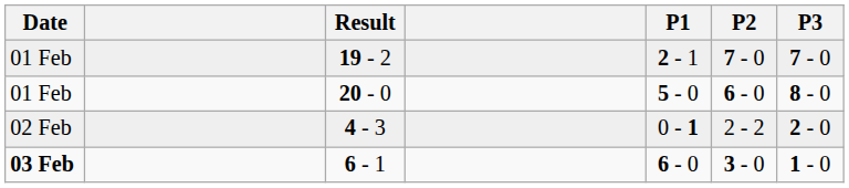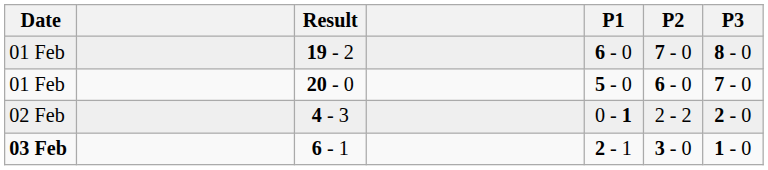19 - 2 | P1: 2 - 1 -> 6 - 0
19 - 2 | P3: 7 - 0 -> 8 - 0
20 - 0 | P3: 8 - 0 -> 7 - 0
6 - 1 | P1: 6 - 0 -> 2 - 1
